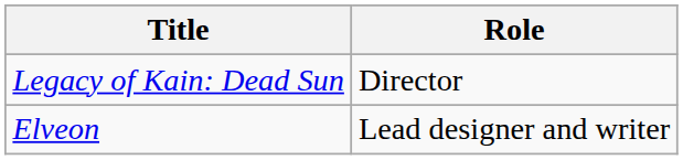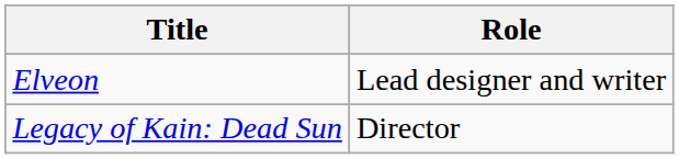rows swapped: Elveon <-> Legacy of Kain: Dead Sun
